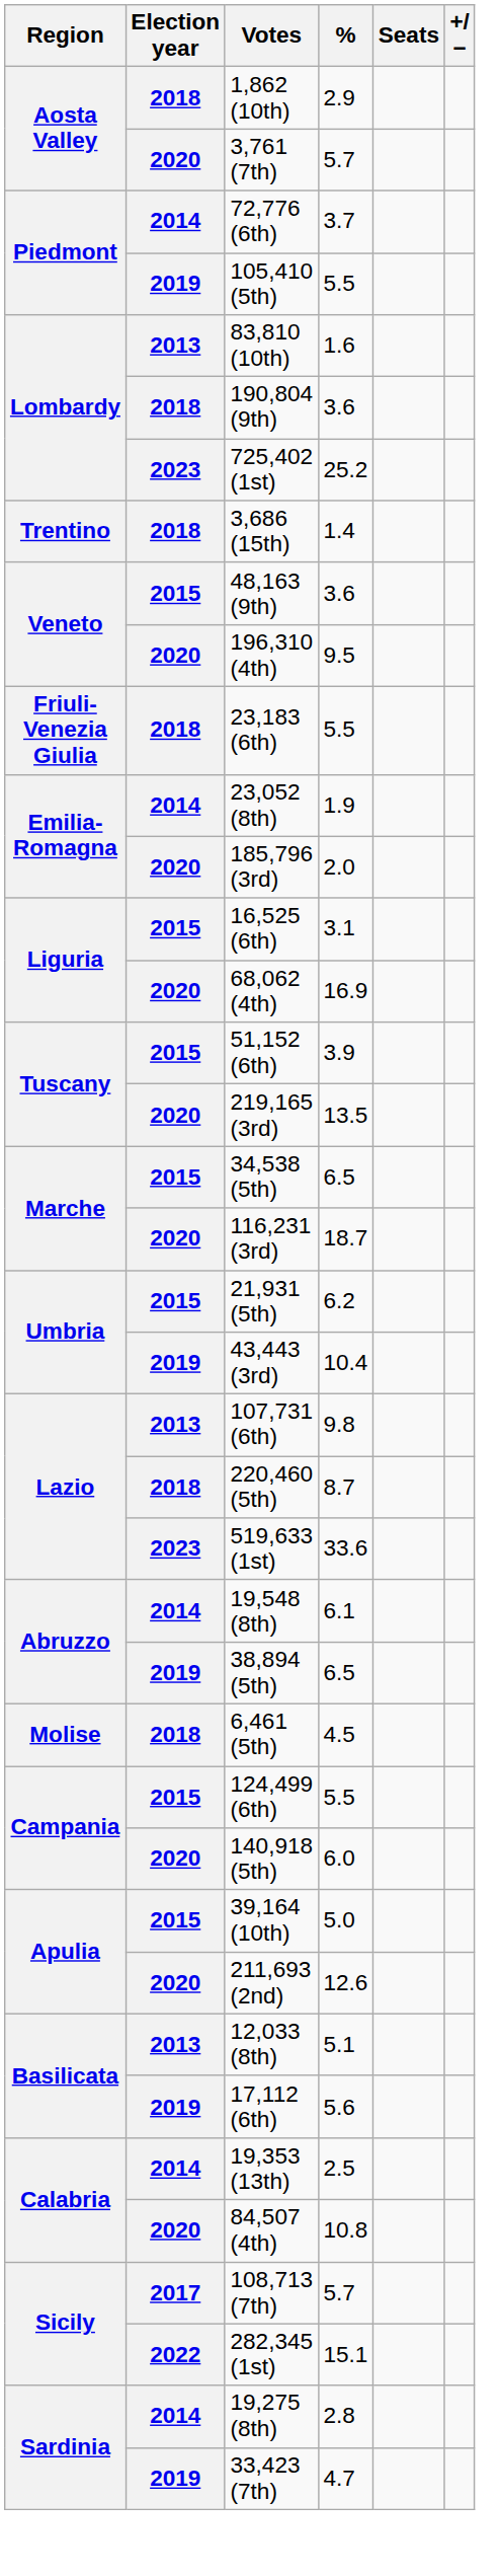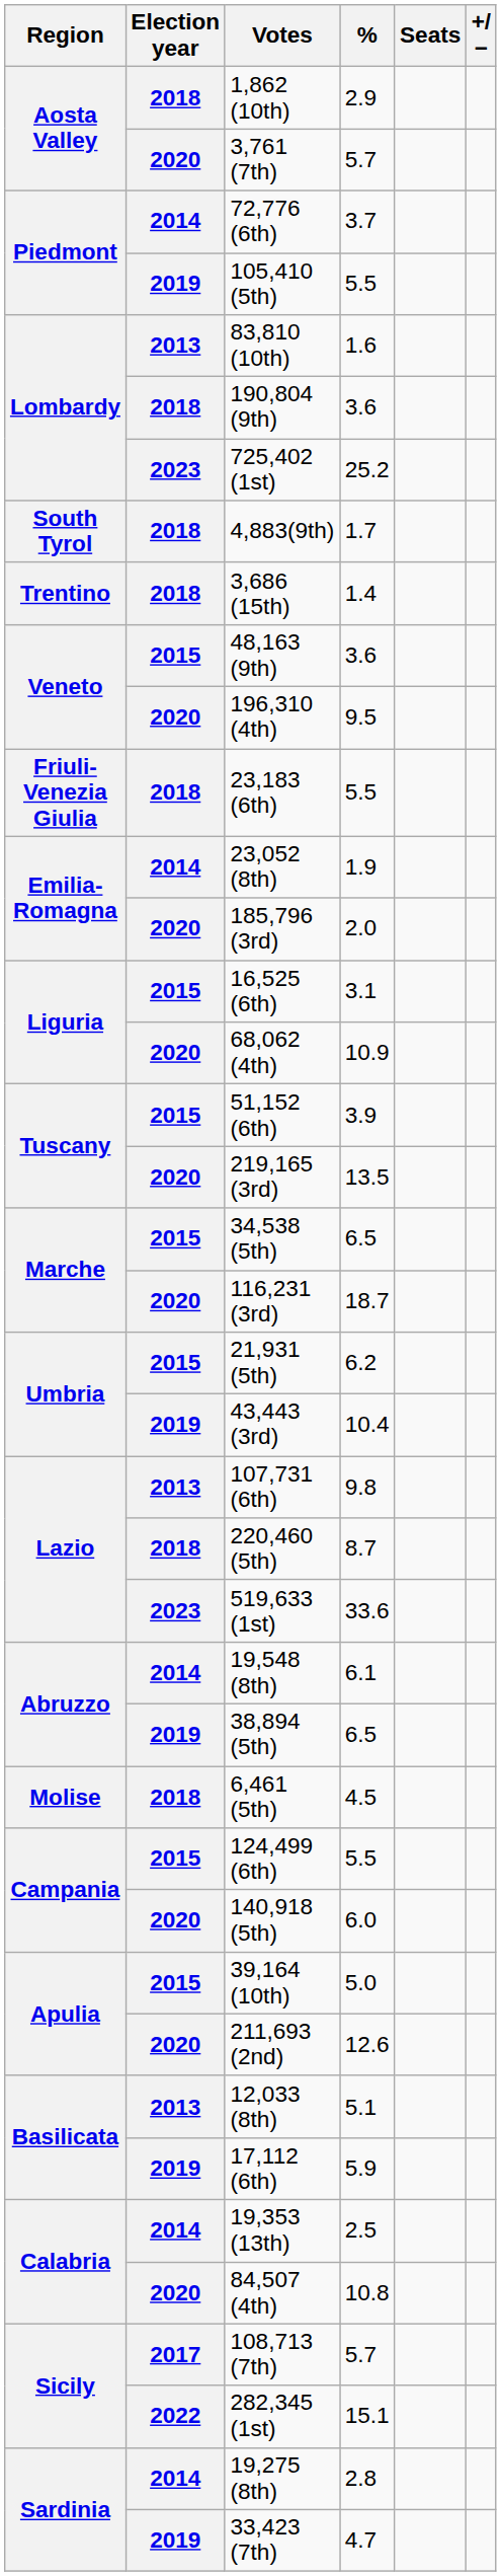+ row: South Tyrol | 2018 | 4,883(9th) | 1.7
68,062 (4th) | %: 16.9 -> 10.9
17,112 (6th) | %: 5.6 -> 5.9
